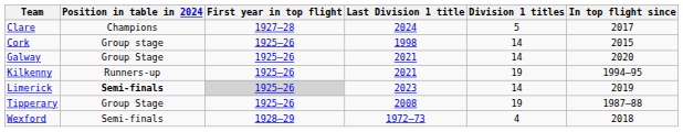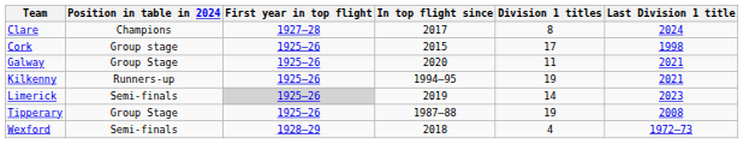columns swapped: In top flight since <-> Last Division 1 title
Clare | Division 1 titles: 5 -> 8
Cork | Division 1 titles: 14 -> 17
Galway | Division 1 titles: 14 -> 11
Limerick | Position in table in 2024: bold -> normal
